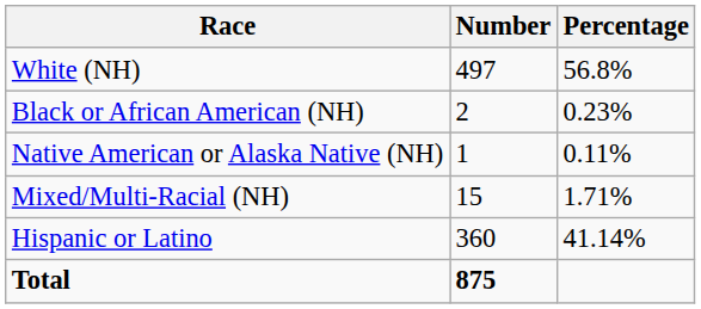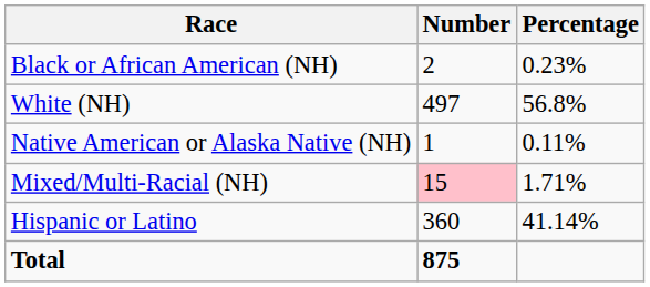rows swapped: White (NH) <-> Black or African American (NH)
Mixed/Multi-Racial (NH) | Number: no background -> pink background
